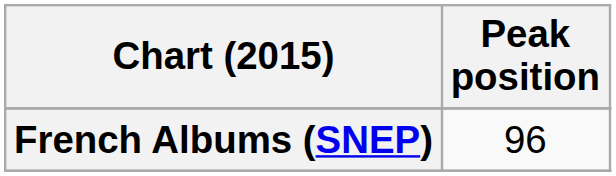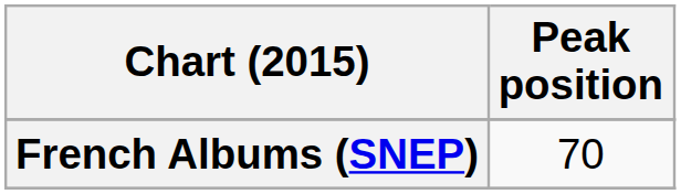French Albums (SNEP) | Peak position: 96 -> 70
